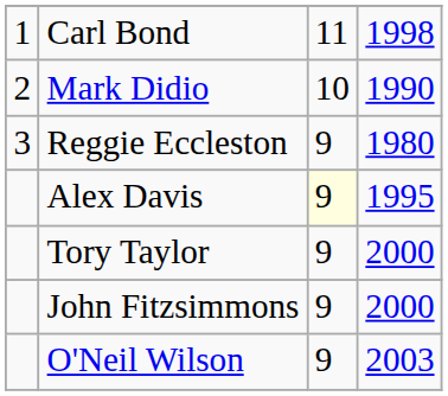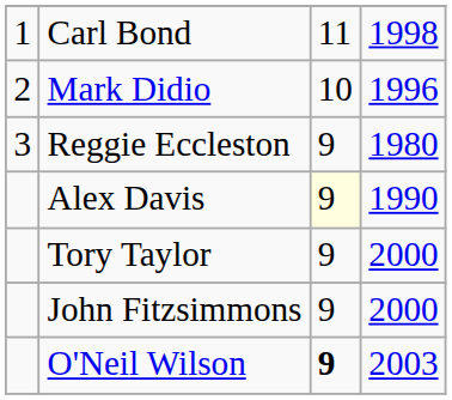Mark Didio | column 4: 1990 -> 1996
Alex Davis | column 4: 1995 -> 1990
O'Neil Wilson | column 3: normal -> bold
